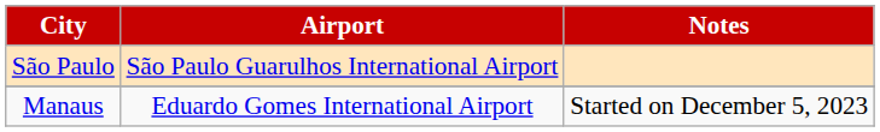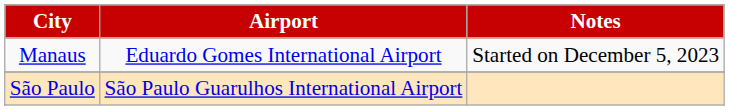rows swapped: Manaus <-> São Paulo
